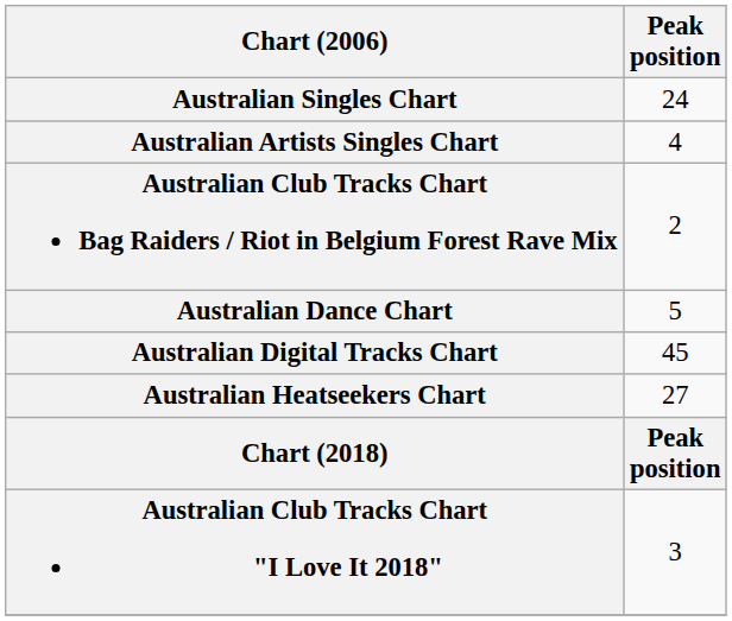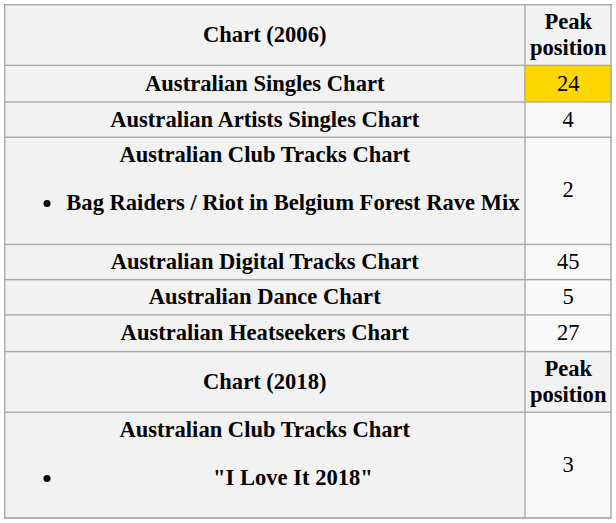Australian Singles Chart | Peak position: no background -> gold background
rows swapped: Australian Dance Chart <-> Australian Digital Tracks Chart
